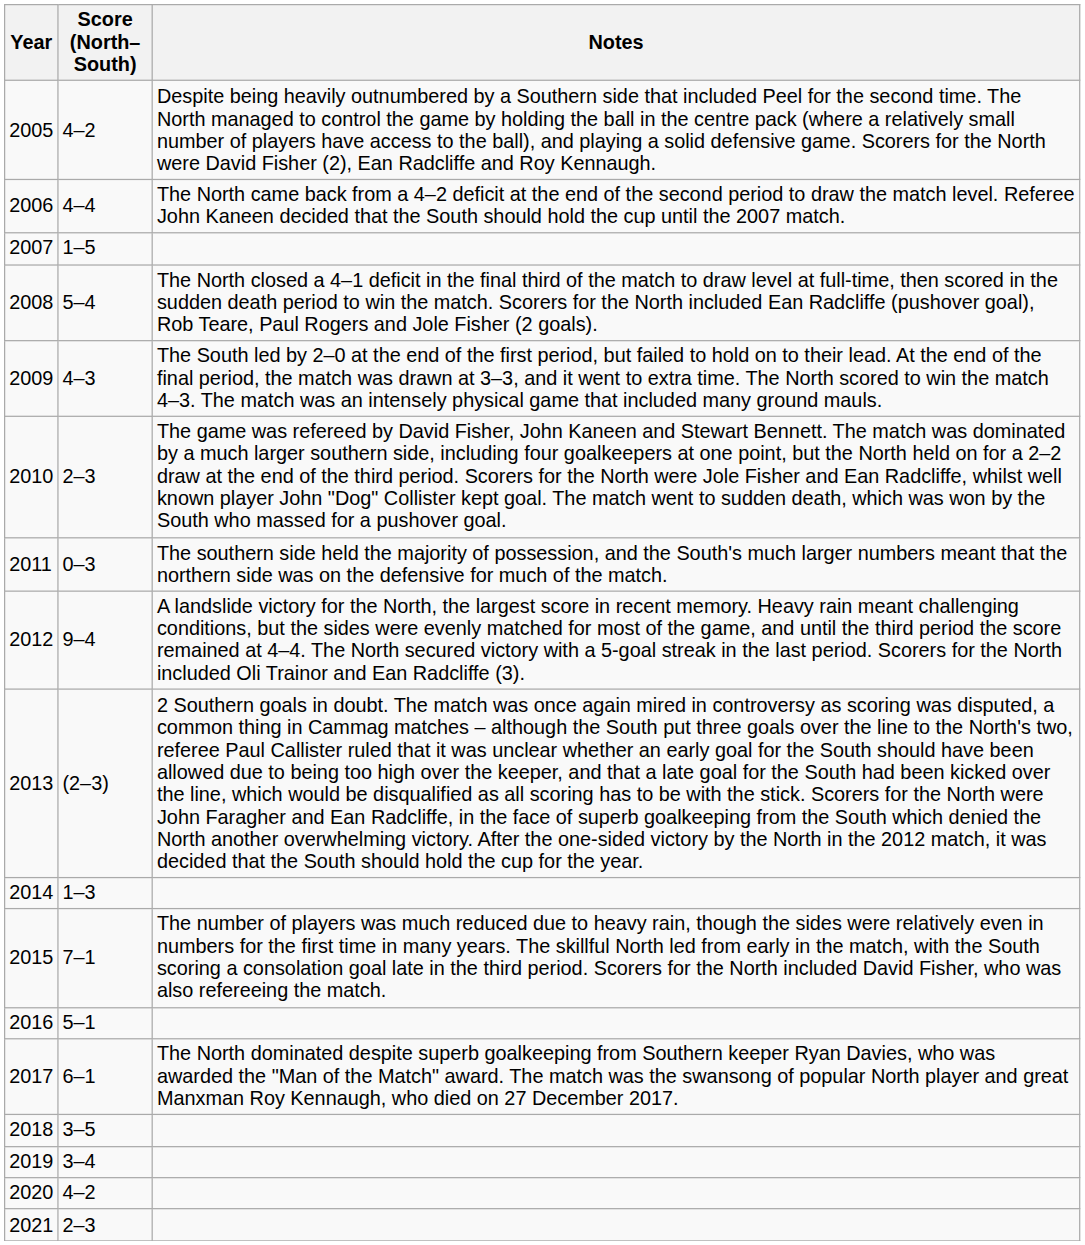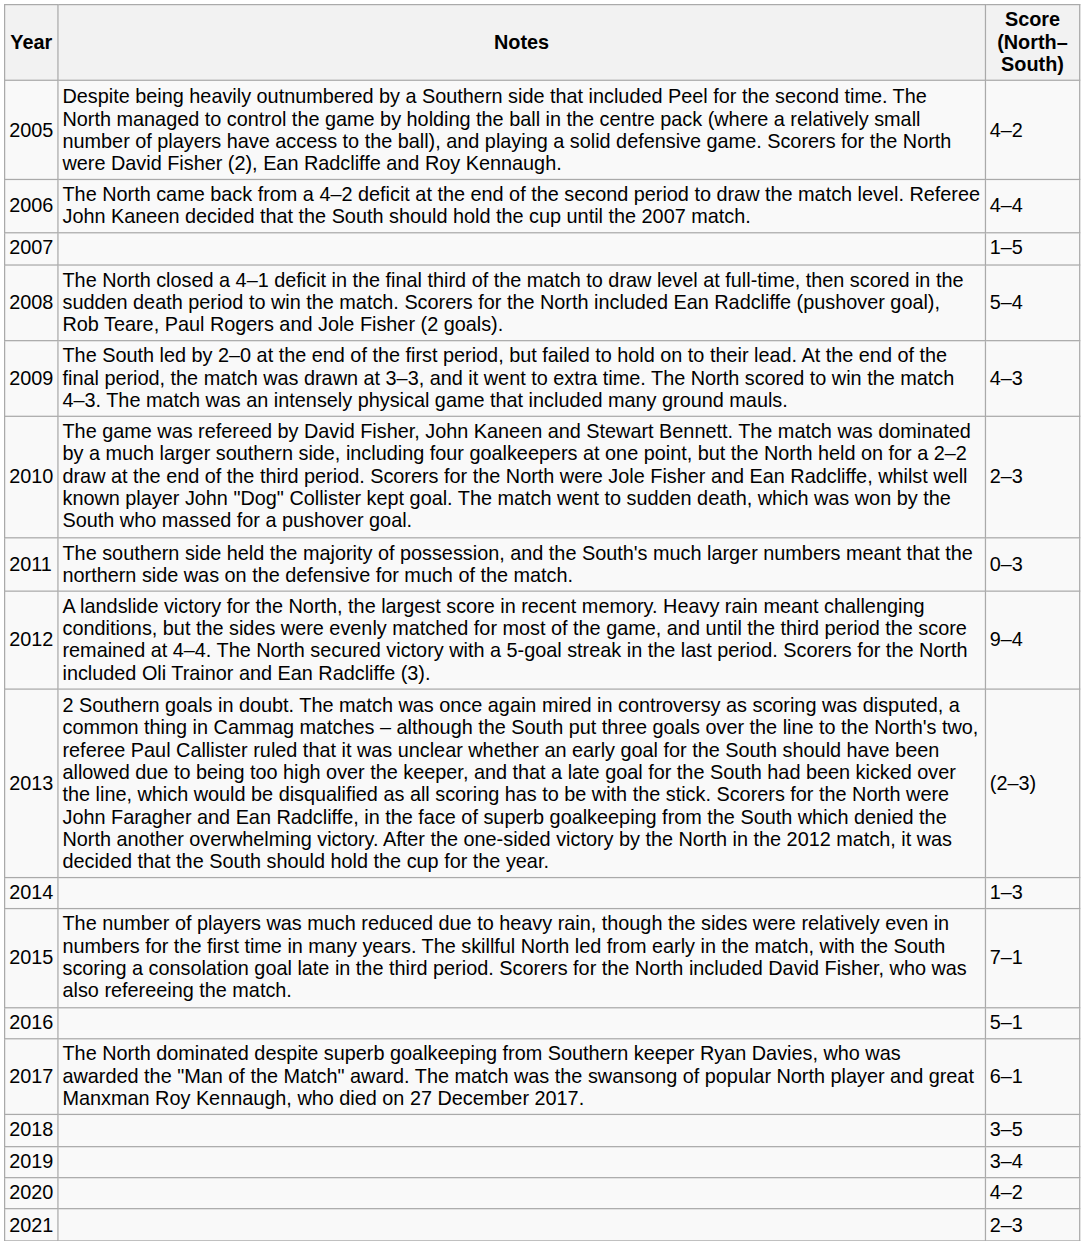columns swapped: Score (North–South) <-> Notes
